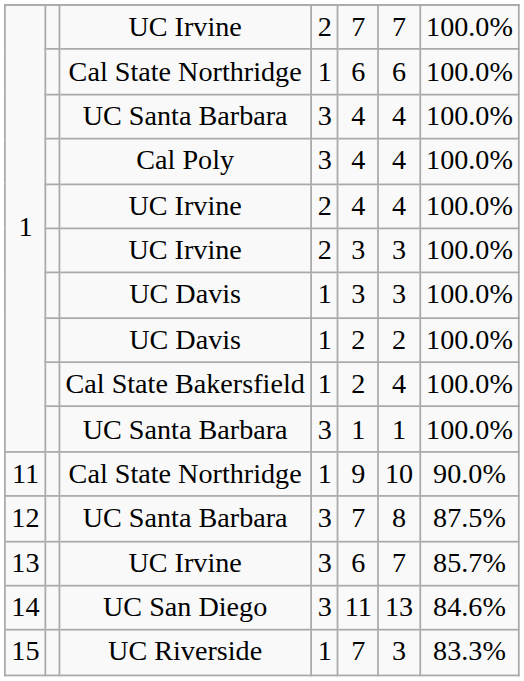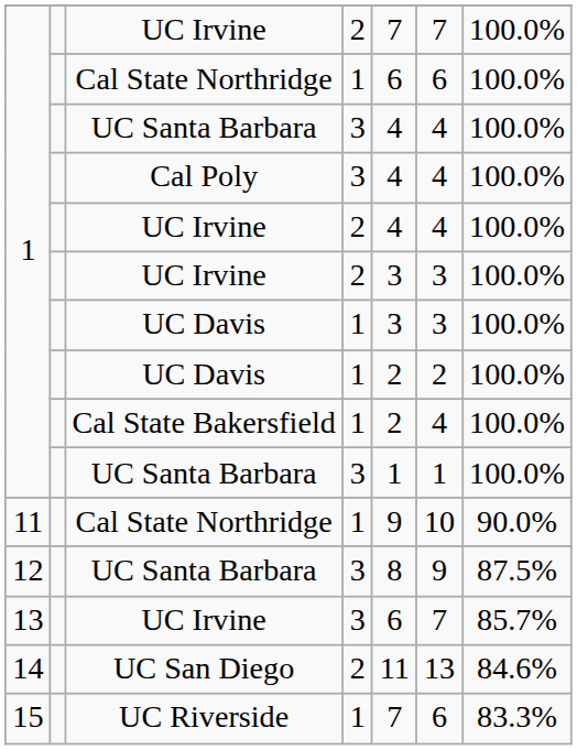12 / UC Santa Barbara | column 5: 7 -> 8
12 / UC Santa Barbara | column 6: 8 -> 9
UC San Diego | column 4: 3 -> 2
UC Riverside | column 6: 3 -> 6
